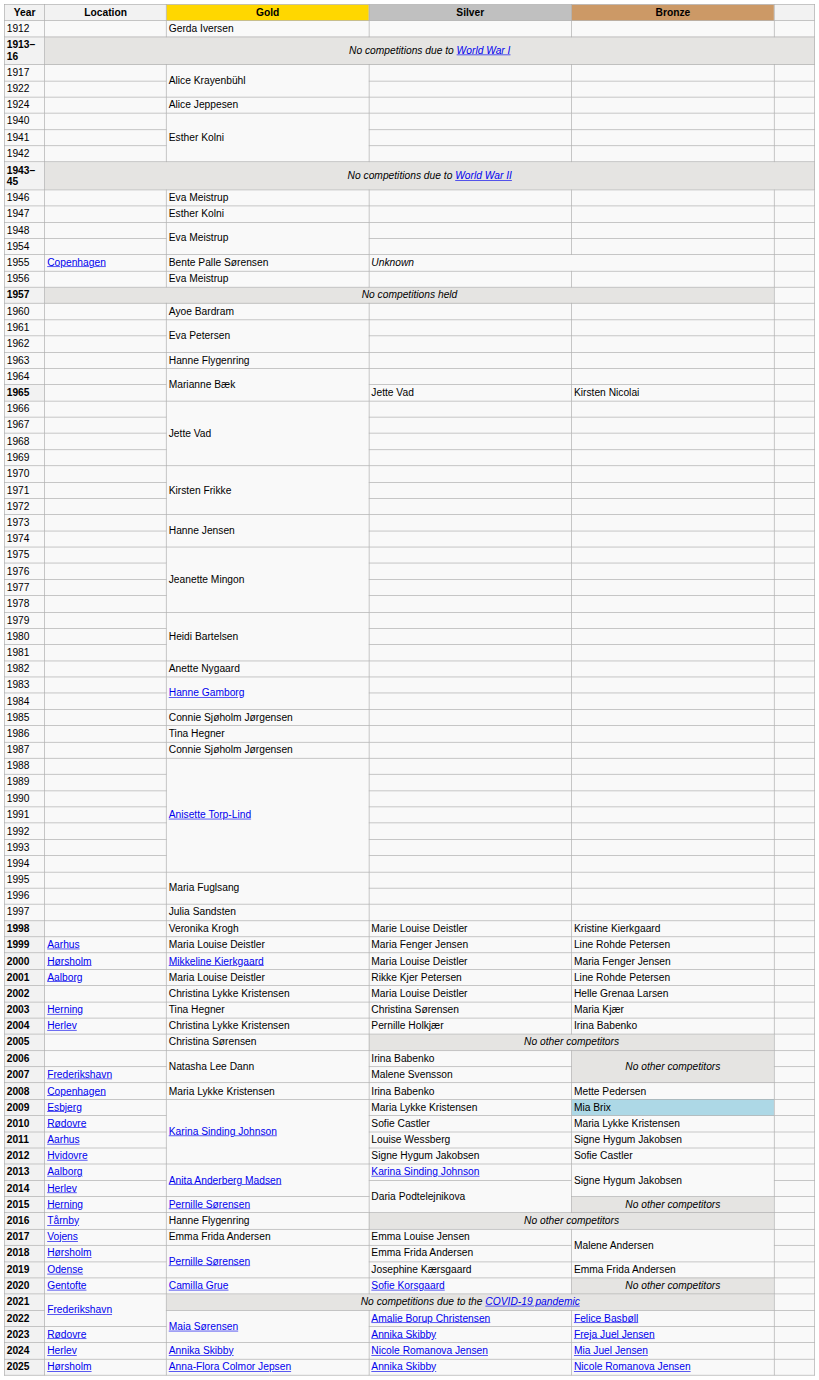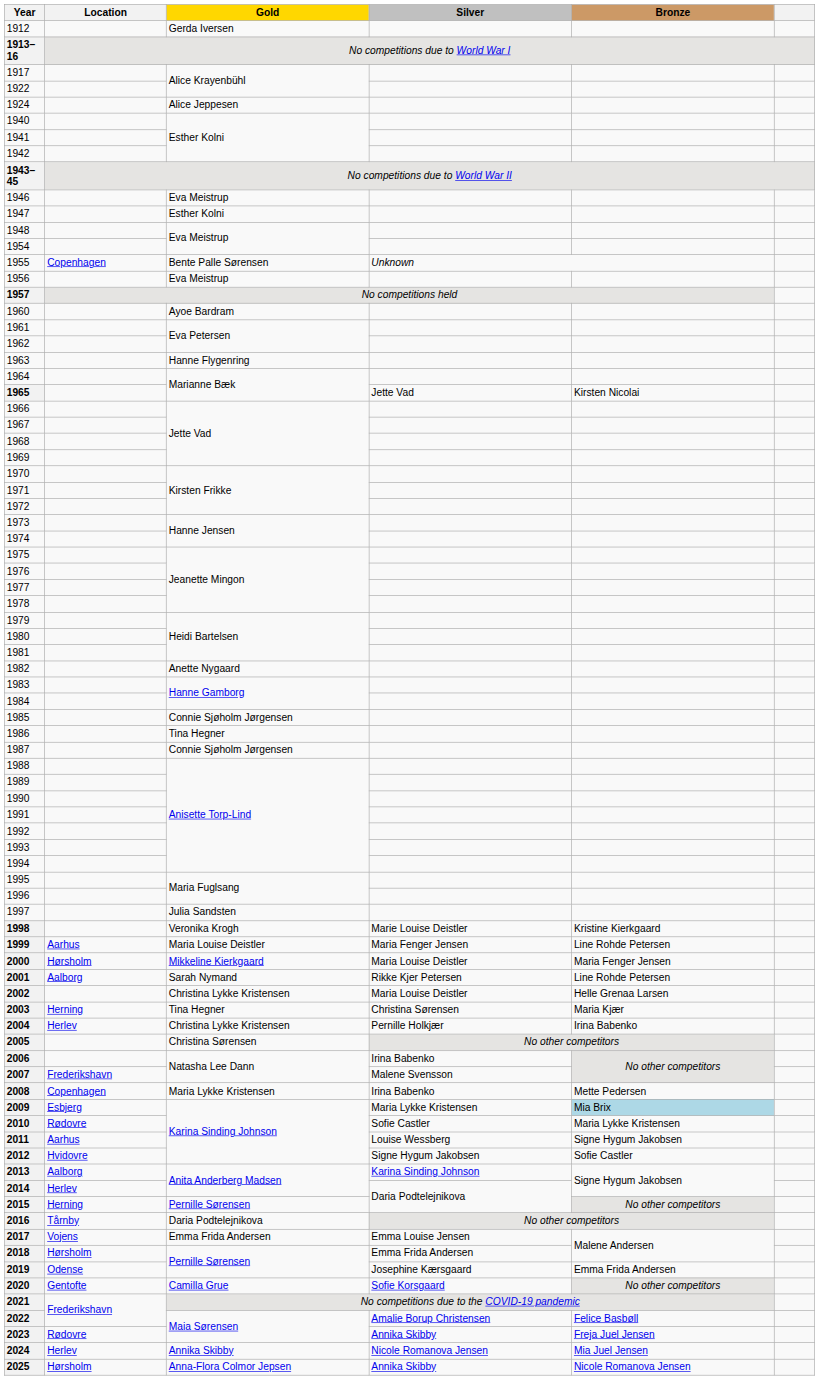2001 | Gold: Maria Louise Deistler -> Sarah Nymand
2016 | Gold: Hanne Flygenring -> Daria Podtelejnikova
